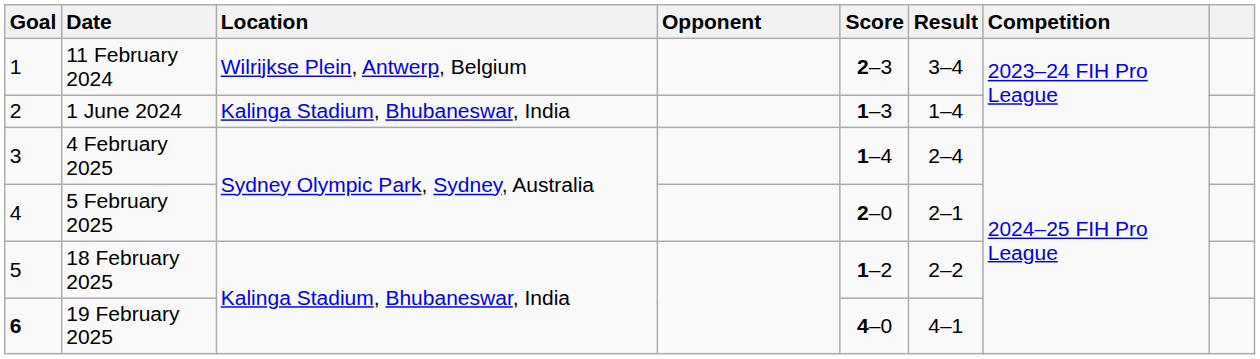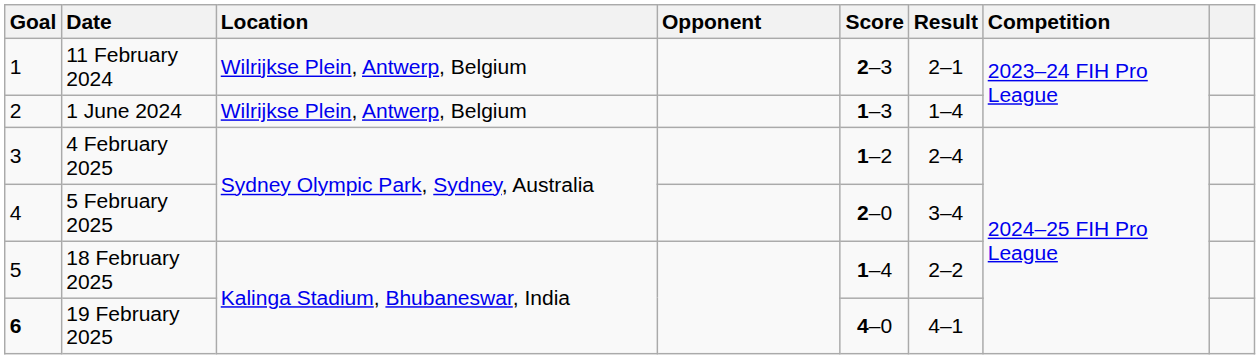11 February 2024 | Result: 3–4 -> 2–1
1 June 2024 | Location: Kalinga Stadium, Bhubaneswar, India -> Wilrijkse Plein, Antwerp, Belgium
4 February 2025 | Score: 1–4 -> 1–2
5 February 2025 | Result: 2–1 -> 3–4
18 February 2025 | Score: 1–2 -> 1–4
